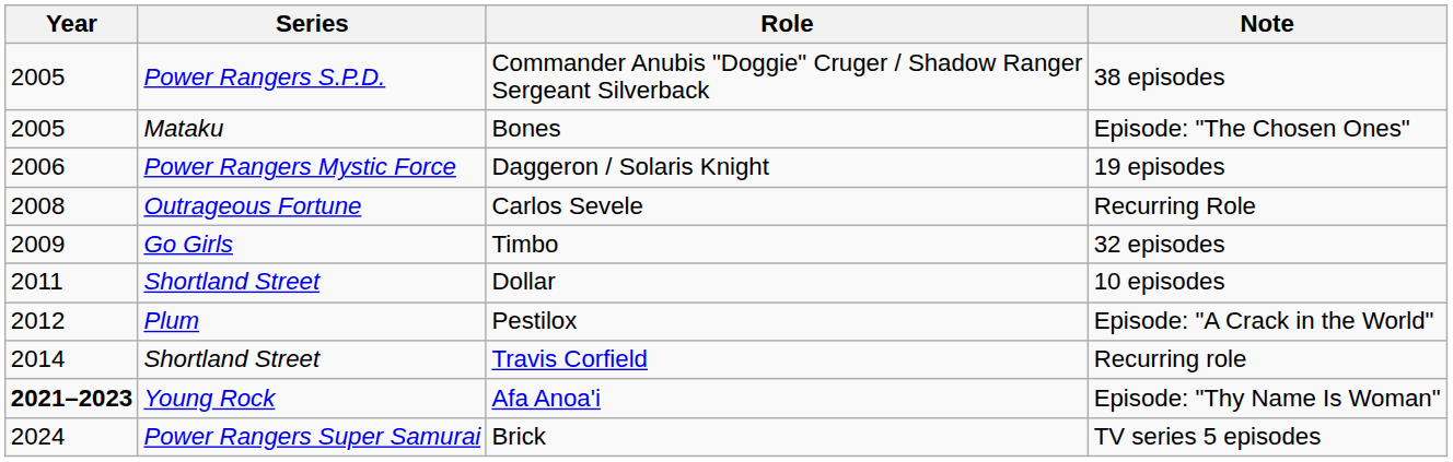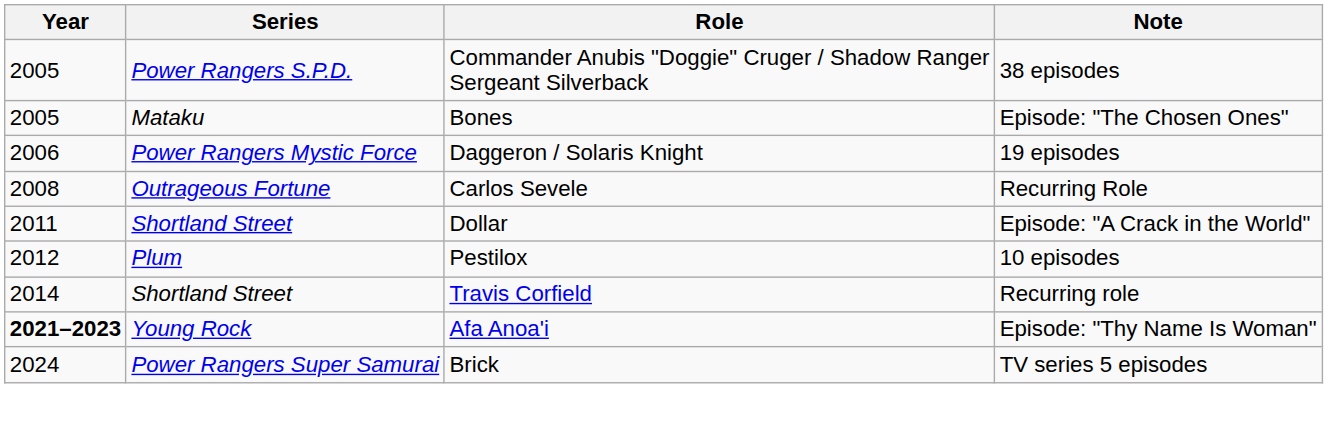- row: 2009 | Go Girls | Timbo | 32 episodes
Dollar | Note: 10 episodes -> Episode: "A Crack in the World"
Pestilox | Note: Episode: "A Crack in the World" -> 10 episodes
